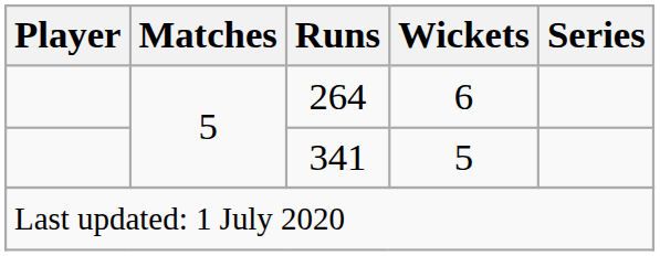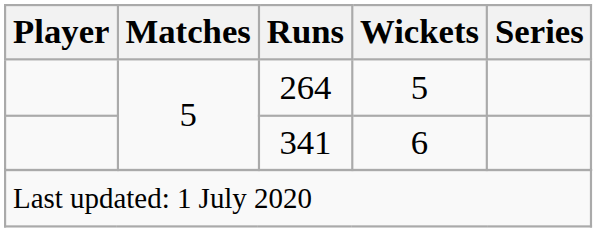264 | Wickets: 6 -> 5
341 | Wickets: 5 -> 6
